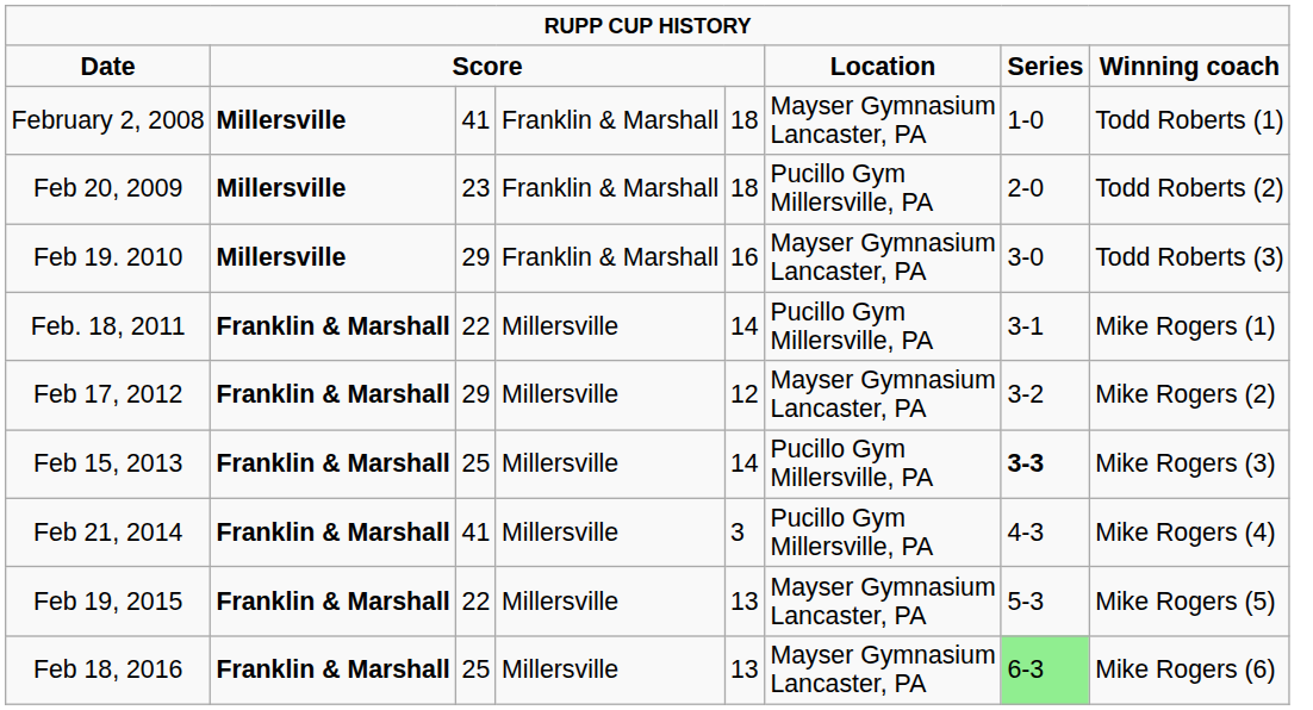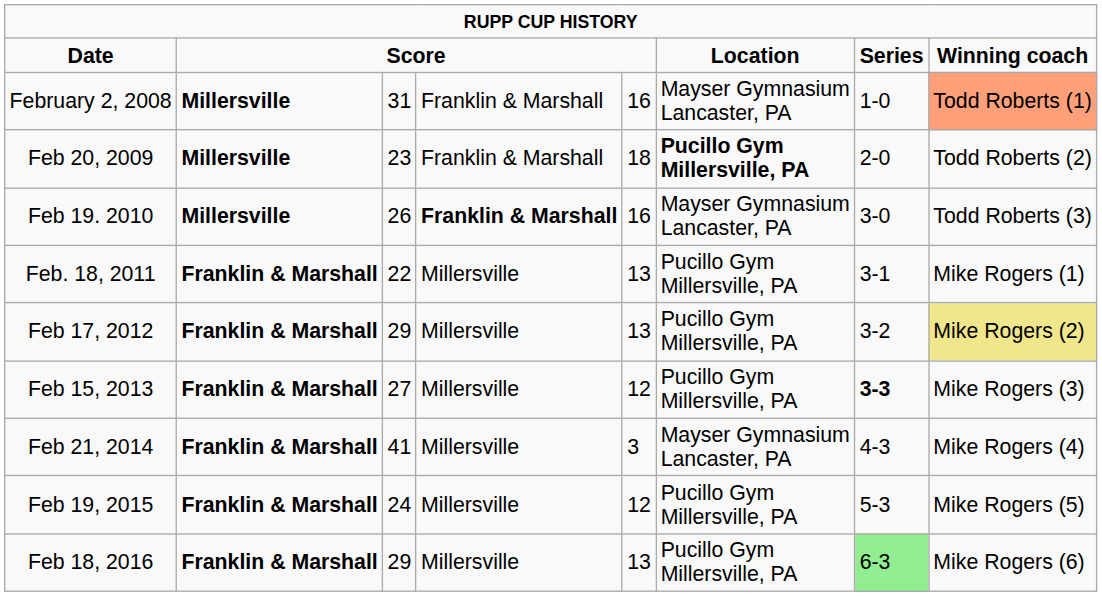February 2, 2008 | column 3: 41 -> 31
February 2, 2008 | column 5: 18 -> 16
February 2, 2008 | column 8: no background -> lightsalmon background
Feb 20, 2009 | column 6: normal -> bold
Feb 19. 2010 | column 3: 29 -> 26
Feb 19. 2010 | column 4: normal -> bold
Feb. 18, 2011 | column 5: 14 -> 13
Feb 17, 2012 | column 5: 12 -> 13
Feb 17, 2012 | column 6: Mayser Gymnasium Lancaster, PA -> Pucillo Gym Millersville, PA
Feb 17, 2012 | column 8: no background -> khaki background
Feb 15, 2013 | column 3: 25 -> 27
Feb 15, 2013 | column 5: 14 -> 12
Feb 21, 2014 | column 6: Pucillo Gym Millersville, PA -> Mayser Gymnasium Lancaster, PA
Feb 19, 2015 | column 3: 22 -> 24
Feb 19, 2015 | column 5: 13 -> 12
Feb 19, 2015 | column 6: Mayser Gymnasium Lancaster, PA -> Pucillo Gym Millersville, PA
Feb 18, 2016 | column 3: 25 -> 29
Feb 18, 2016 | column 6: Mayser Gymnasium Lancaster, PA -> Pucillo Gym Millersville, PA
